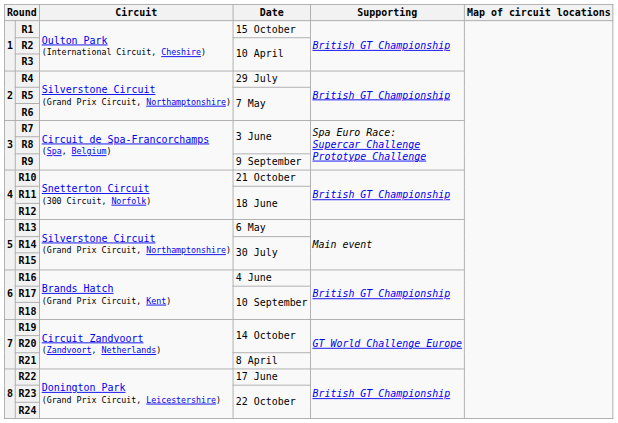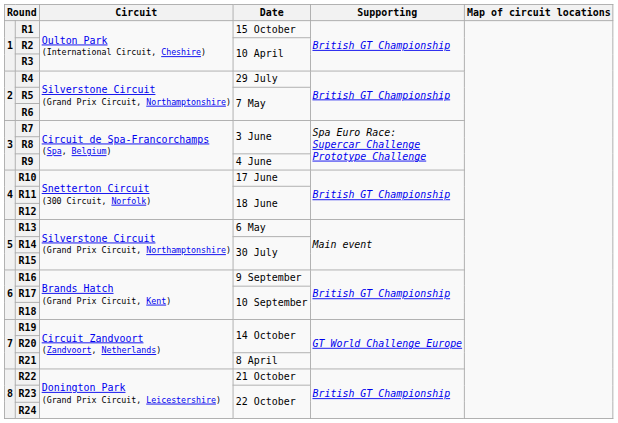R9 | Date: 9 September -> 4 June
R10 | Date: 21 October -> 17 June
R16 | Date: 4 June -> 9 September
R22 | Date: 17 June -> 21 October
